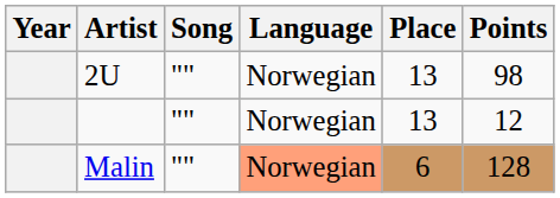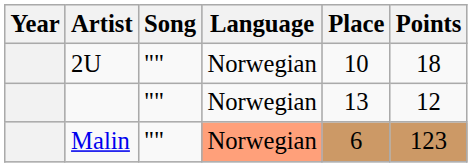2U | Place: 13 -> 10
2U | Points: 98 -> 18
Malin | Points: 128 -> 123
